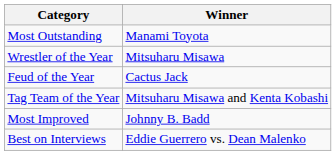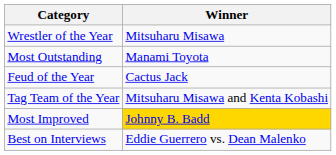rows swapped: Wrestler of the Year <-> Most Outstanding
Most Improved | Winner: no background -> gold background
